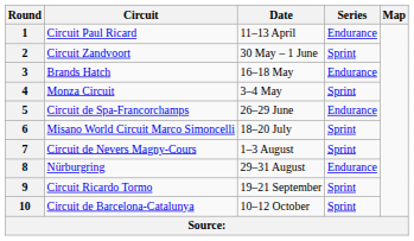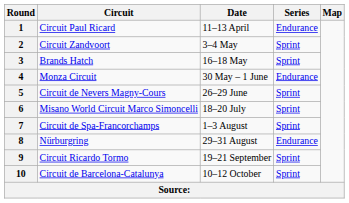2 | Date: 30 May – 1 June -> 3–4 May
3 | Series: Endurance -> Sprint
4 | Date: 3–4 May -> 30 May – 1 June
4 | Series: Sprint -> Endurance
5 | Circuit: Circuit de Spa-Francorchamps -> Circuit de Nevers Magny-Cours
5 | Series: Endurance -> Sprint
7 | Circuit: Circuit de Nevers Magny-Cours -> Circuit de Spa-Francorchamps
